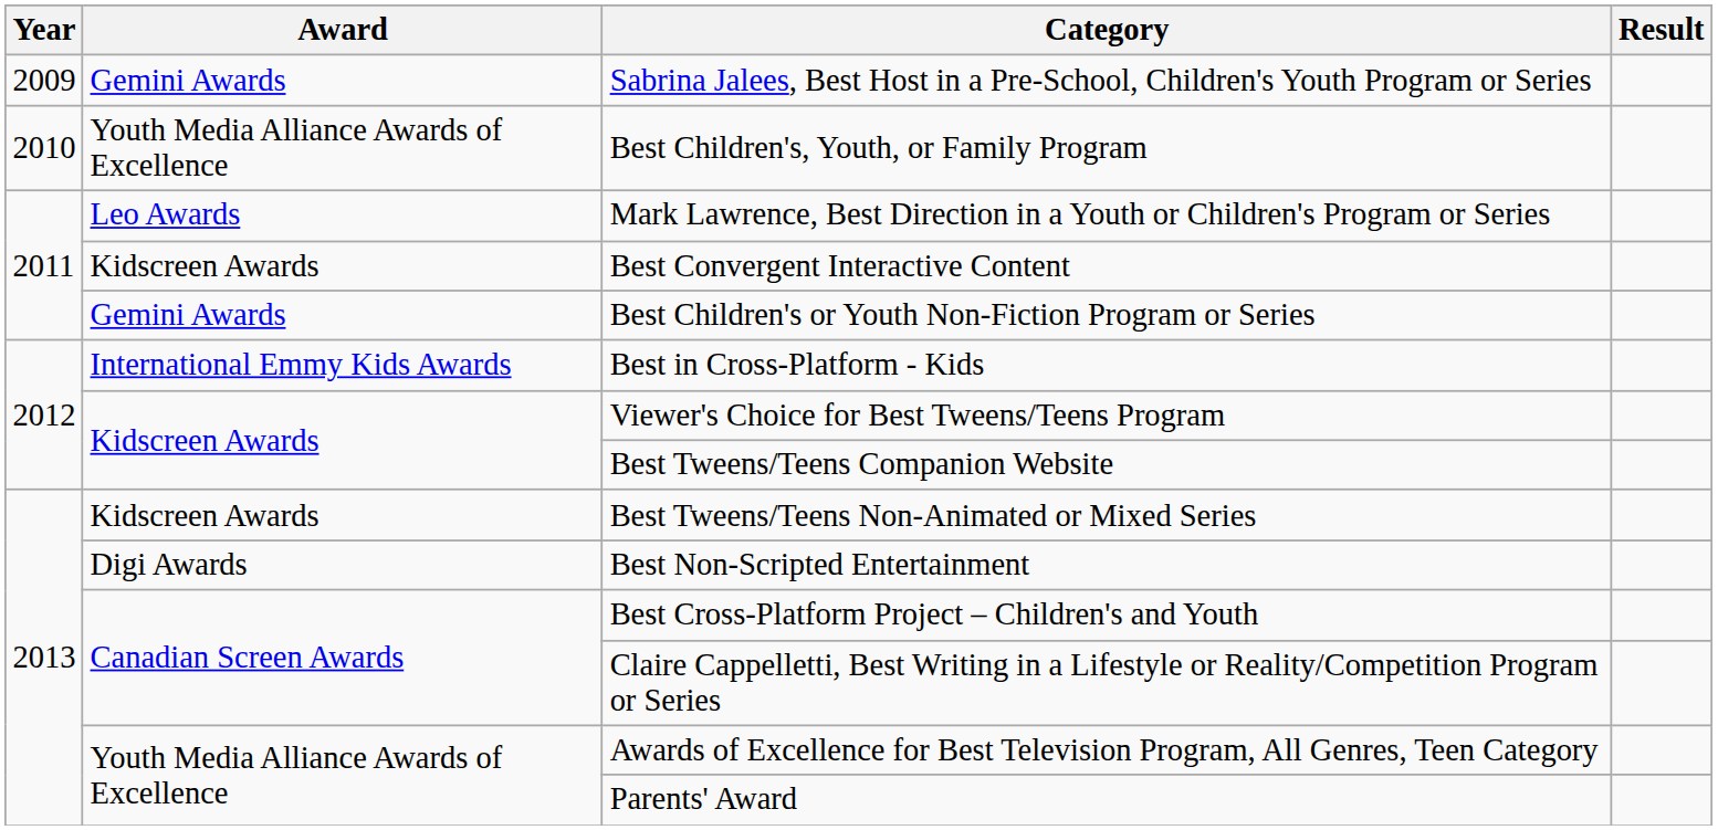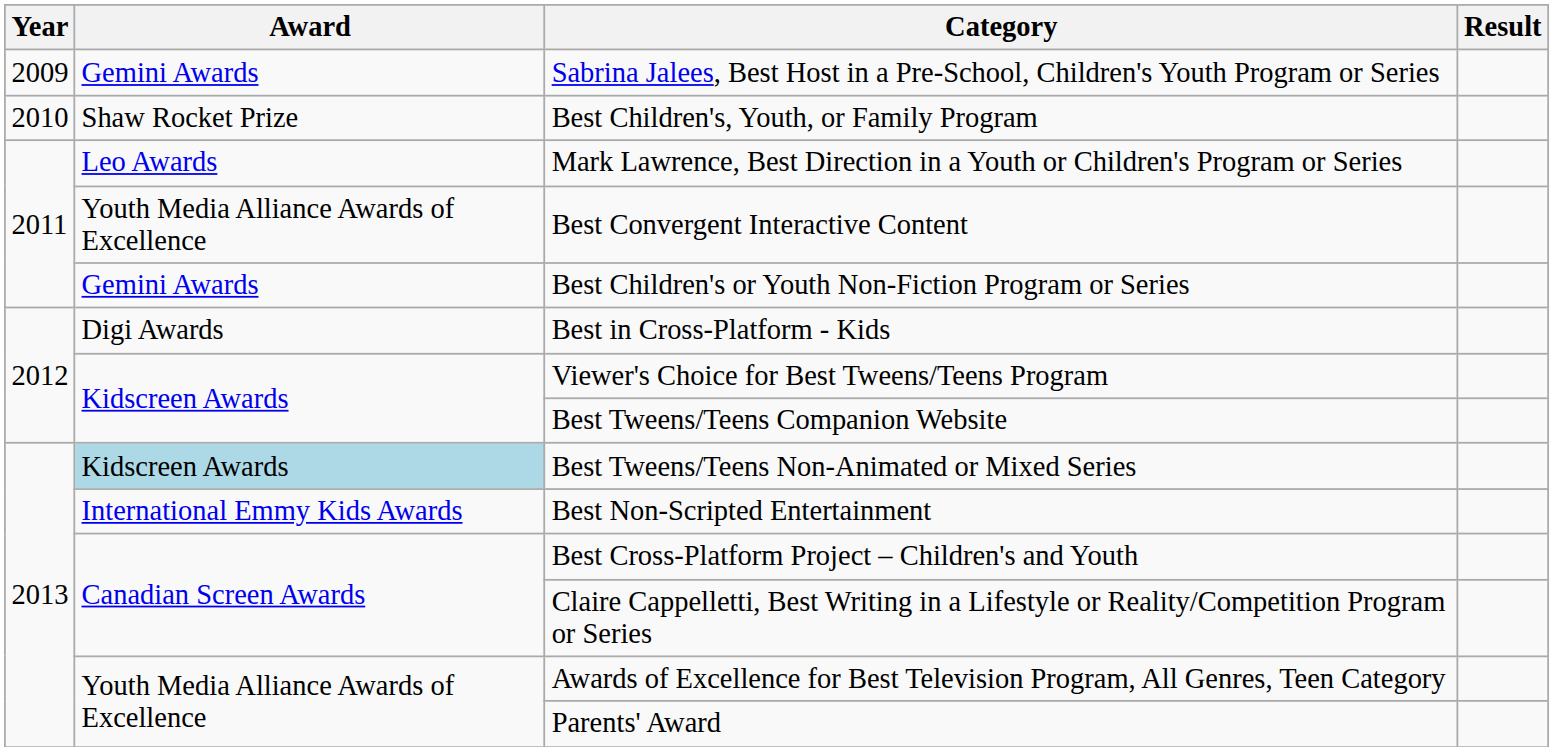Best Children's, Youth, or Family Program | Award: Youth Media Alliance Awards of Excellence -> Shaw Rocket Prize
Best Convergent Interactive Content | Award: Kidscreen Awards -> Youth Media Alliance Awards of Excellence
Best in Cross-Platform - Kids | Award: International Emmy Kids Awards -> Digi Awards
Best Tweens/Teens Non-Animated or Mixed Series | Award: no background -> lightblue background
Best Non-Scripted Entertainment | Award: Digi Awards -> International Emmy Kids Awards
